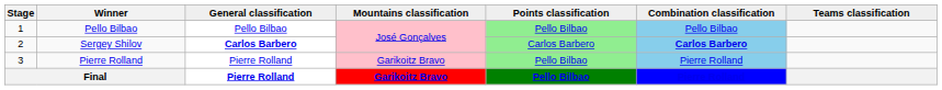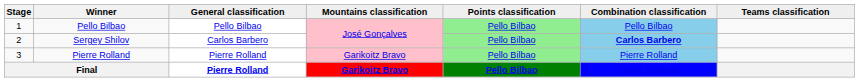Sergey Shilov | General classification: bold -> normal
Sergey Shilov | Points classification: Carlos Barbero -> Pello Bilbao
